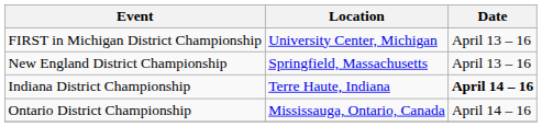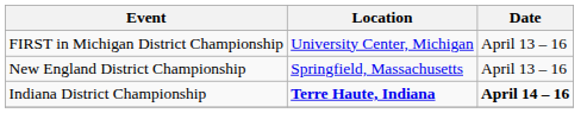Indiana District Championship | Location: normal -> bold
- row: Ontario District Championship | Mississauga, Ontario, Canada | April 14 – 16
